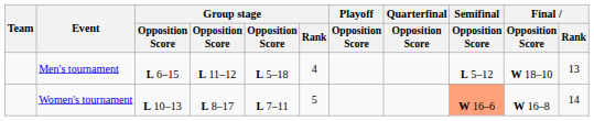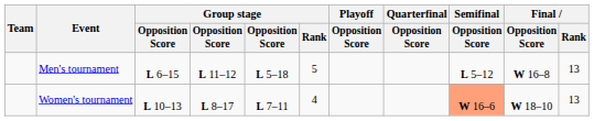Men's tournament | Group stage / Rank: 4 -> 5
Men's tournament | Final / Opposition Score: W 18–10 -> W 16–8
Women's tournament | Group stage / Rank: 5 -> 4
Women's tournament | Final / Opposition Score: W 16–8 -> W 18–10
Women's tournament | Final / Rank: 14 -> 13
